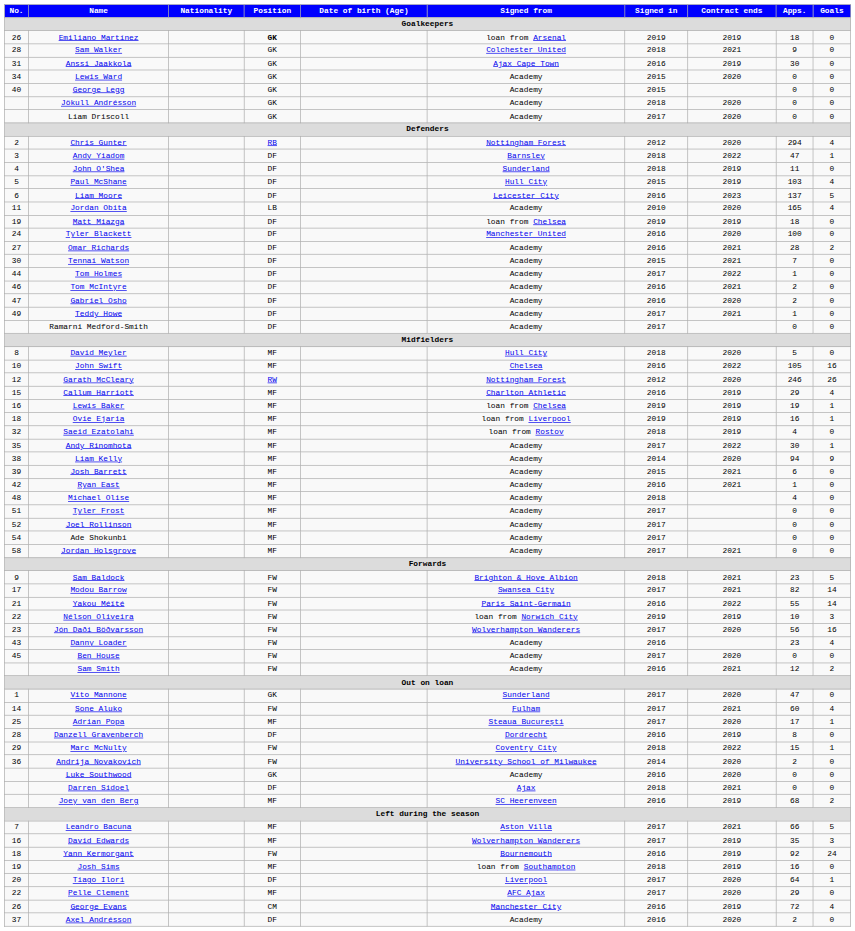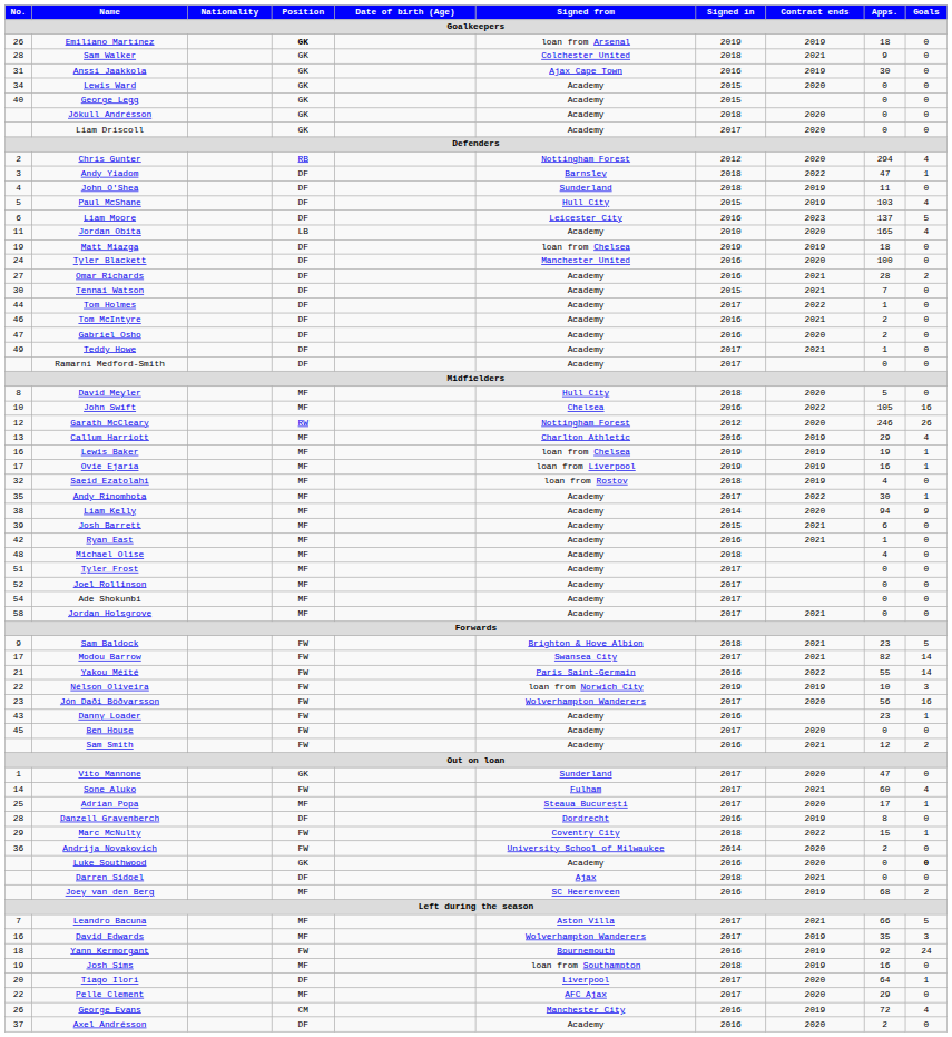Callum Harriott | No.: 15 -> 13
Ovie Ejaria | No.: 18 -> 17
Danny Loader | Goals: 4 -> 1
Luke Southwood | Goals: normal -> bold
